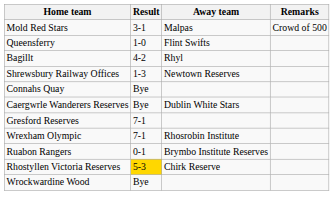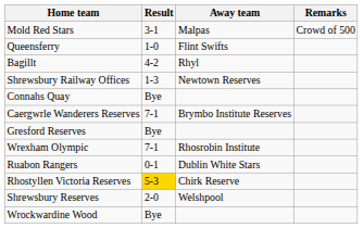Caergwrle Wanderers Reserves | Result: Bye -> 7-1
Caergwrle Wanderers Reserves | Away team: Dublin White Stars -> Brymbo Institute Reserves
Gresford Reserves | Result: 7-1 -> Bye
Ruabon Rangers | Away team: Brymbo Institute Reserves -> Dublin White Stars
+ row: Shrewsbury Reserves | 2-0 | Welshpool
